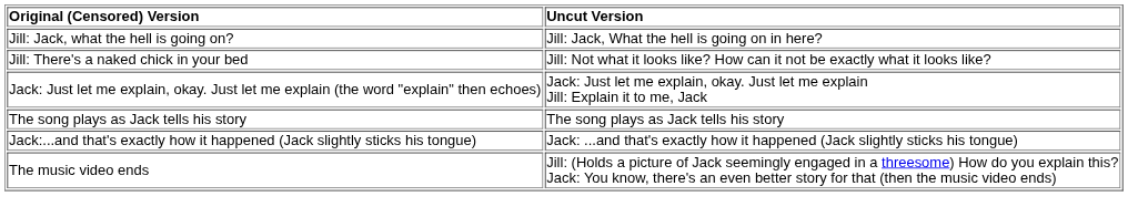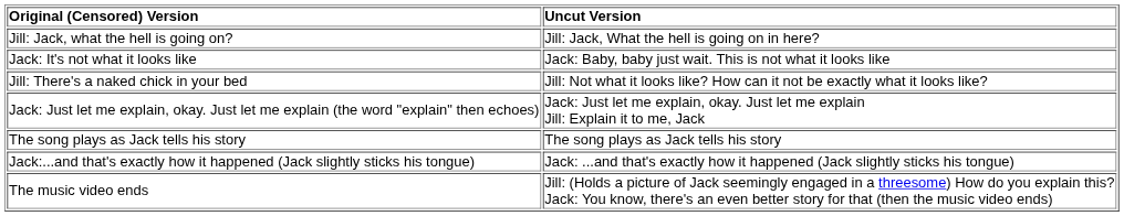+ row: Jack: It's not what it looks like | Jack: Baby, baby just wait. This is not what it looks like
